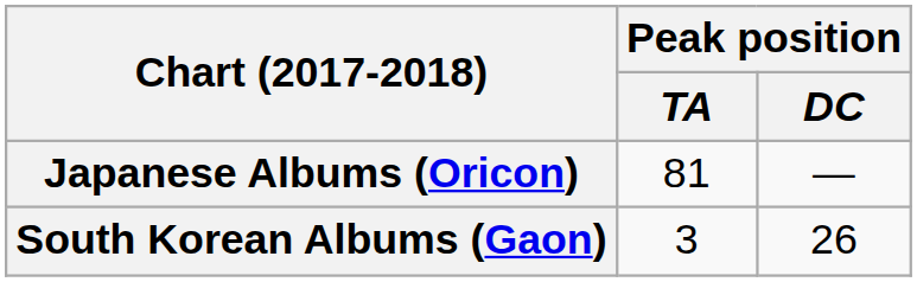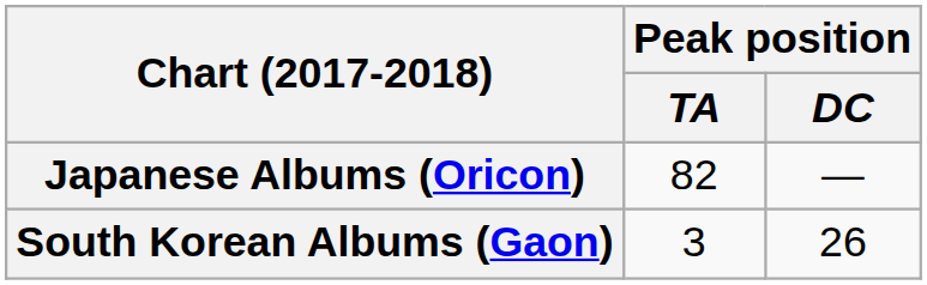Japanese Albums (Oricon) | Peak position / TA: 81 -> 82
